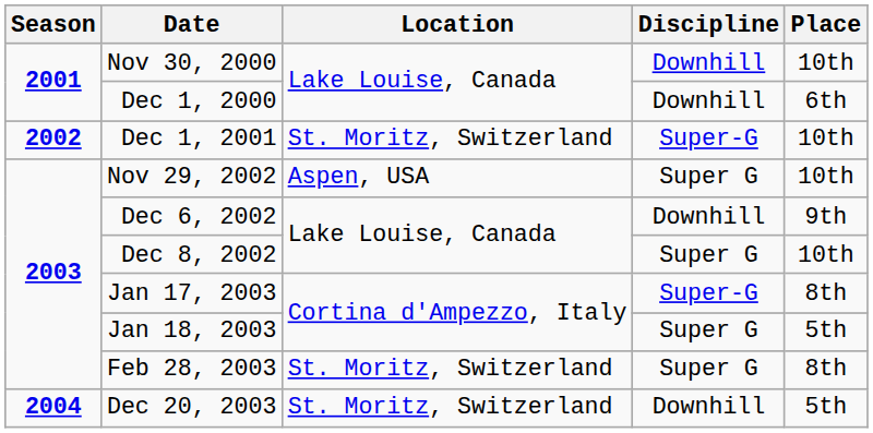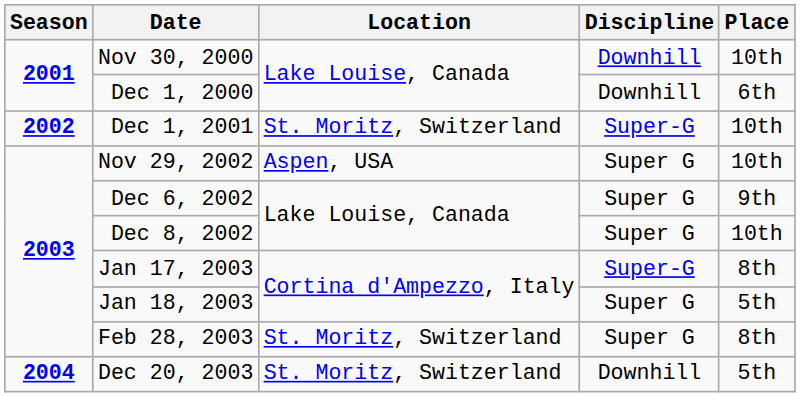Dec 6, 2002 | Discipline: Downhill -> Super G
